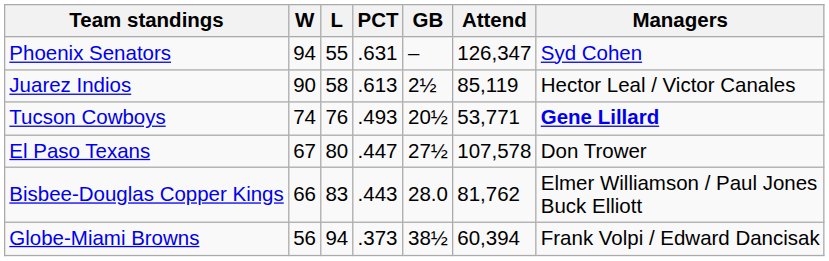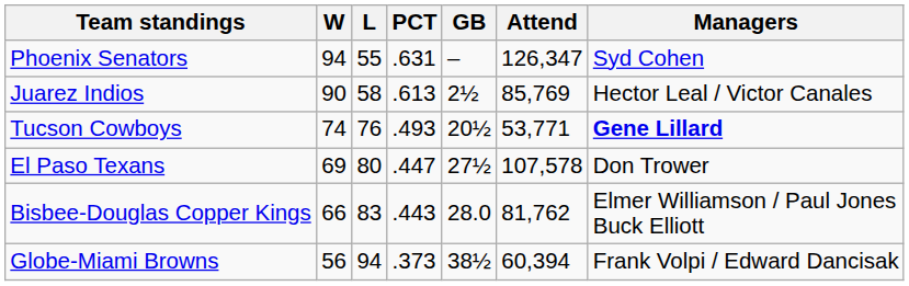Juarez Indios | Attend: 85,119 -> 85,769
El Paso Texans | W: 67 -> 69
